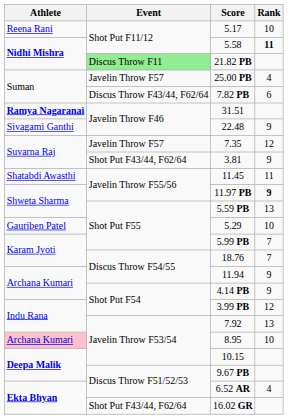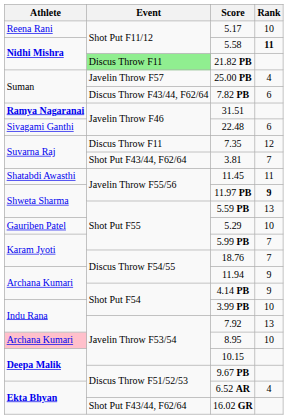22.48 | Rank: 9 -> 6
7.35 | Event: Javelin Throw F57 -> Discus Throw F11
3.81 | Rank: 9 -> 7
3.99 PB | Rank: 12 -> 10
